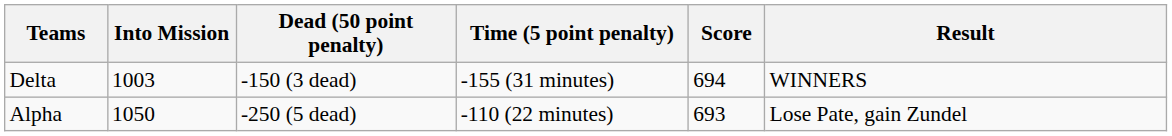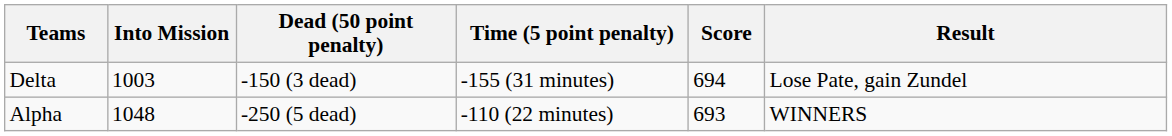Delta | Result: WINNERS -> Lose Pate, gain Zundel
Alpha | Into Mission: 1050 -> 1048
Alpha | Result: Lose Pate, gain Zundel -> WINNERS
